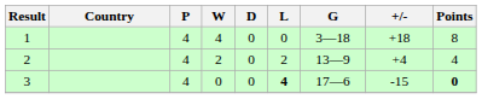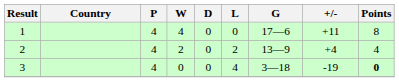1 | G: 3—18 -> 17—6
1 | +/-: +18 -> +11
3 | L: bold -> normal
3 | G: 17—6 -> 3—18
3 | +/-: -15 -> -19
